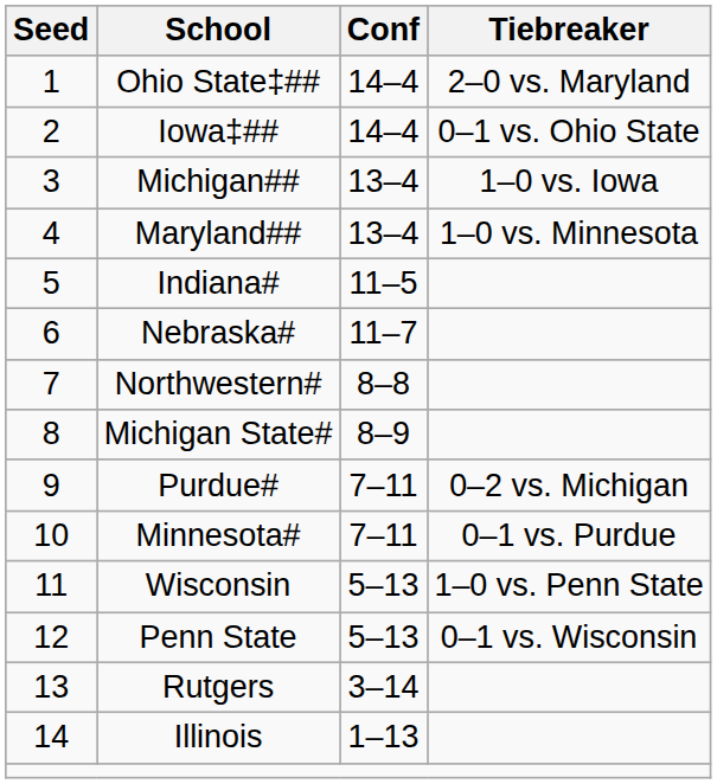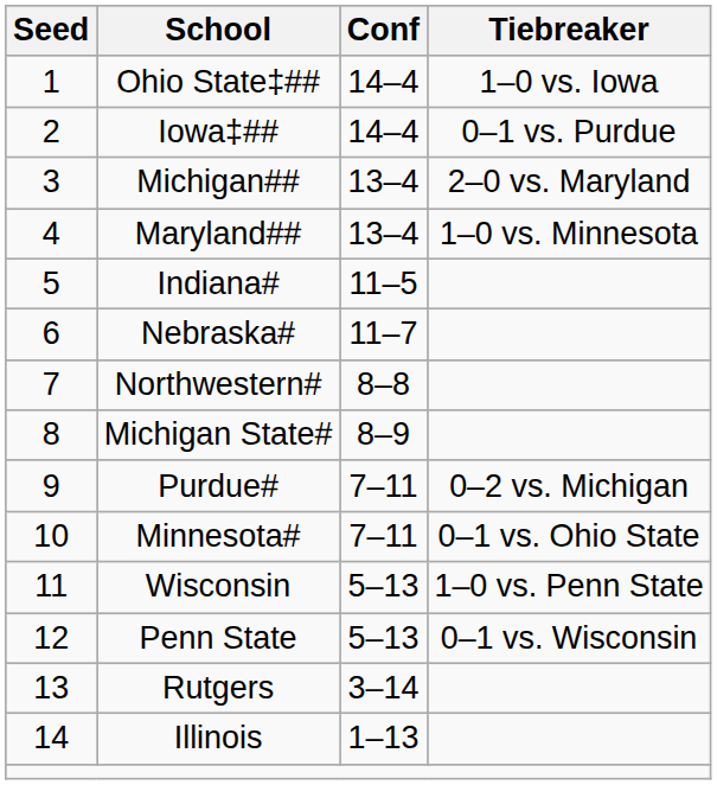Ohio State‡## | Tiebreaker: 2–0 vs. Maryland -> 1–0 vs. Iowa
Iowa‡## | Tiebreaker: 0–1 vs. Ohio State -> 0–1 vs. Purdue
Michigan## | Tiebreaker: 1–0 vs. Iowa -> 2–0 vs. Maryland
Minnesota# | Tiebreaker: 0–1 vs. Purdue -> 0–1 vs. Ohio State
